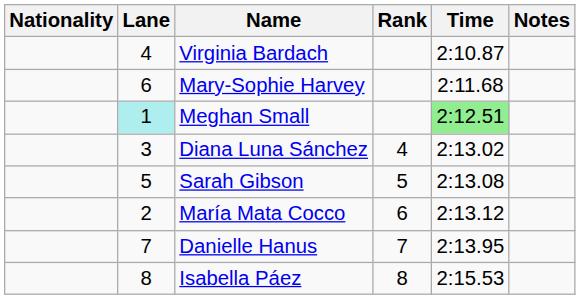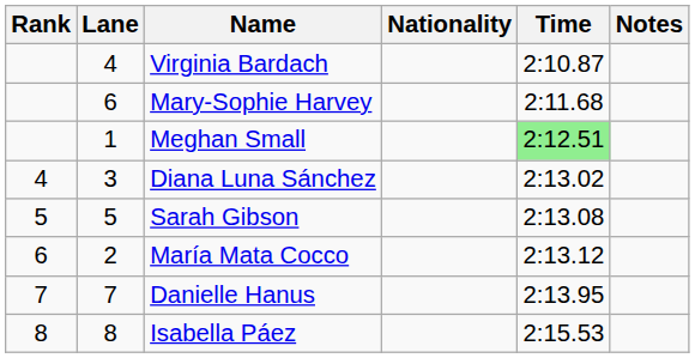columns swapped: Rank <-> Nationality
Meghan Small | Lane: paleturquoise background -> no background
